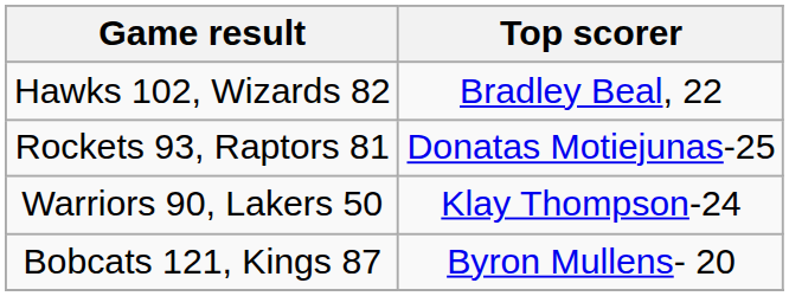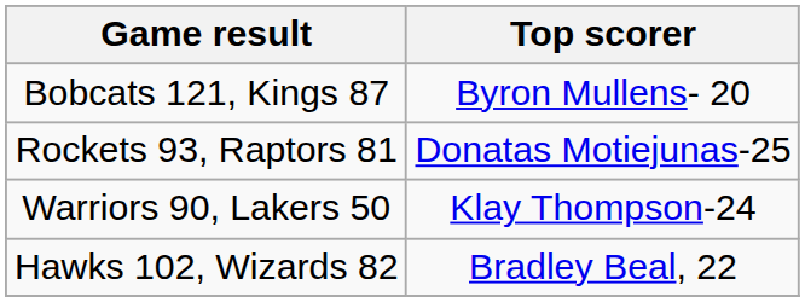rows swapped: Hawks 102, Wizards 82 <-> Bobcats 121, Kings 87
